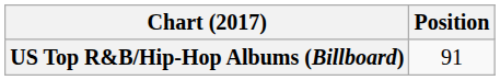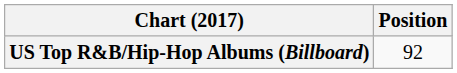US Top R&B/Hip-Hop Albums (Billboard) | Position: 91 -> 92
